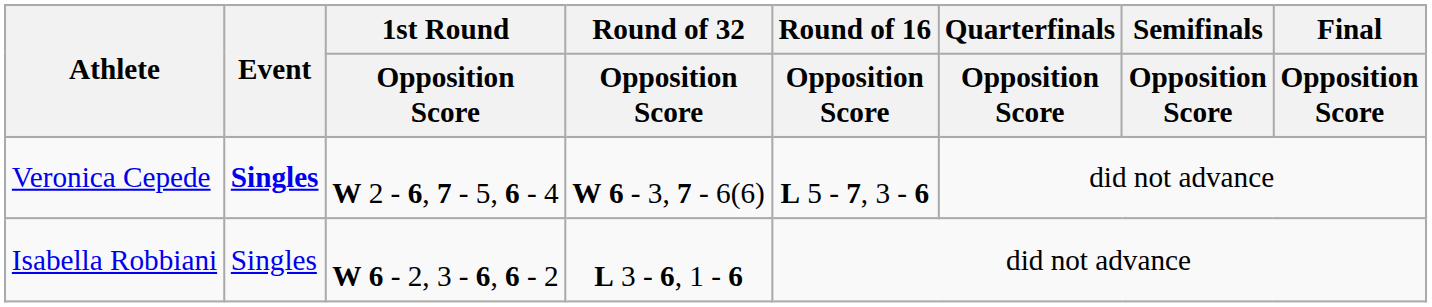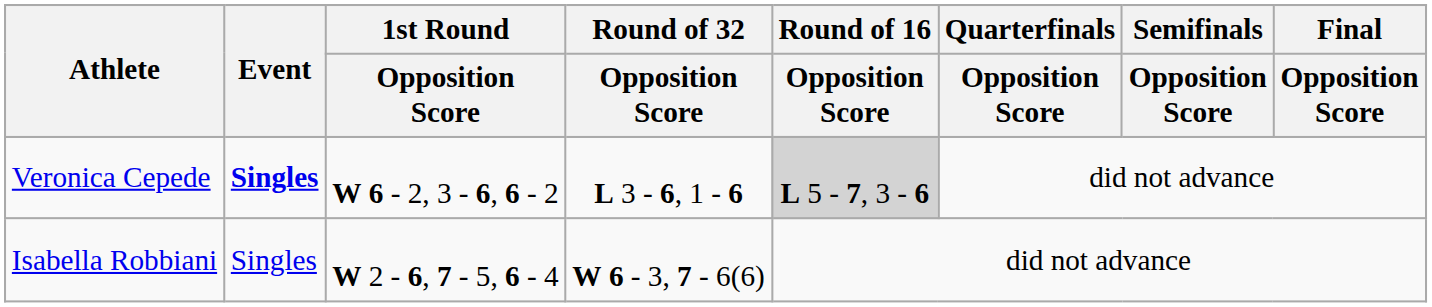Veronica Cepede | 1st Round / Opposition Score: W 2 - 6, 7 - 5, 6 - 4 -> W 6 - 2, 3 - 6, 6 - 2
Veronica Cepede | Round of 32 / Opposition Score: W 6 - 3, 7 - 6(6) -> L 3 - 6, 1 - 6
Veronica Cepede | Round of 16 / Opposition Score: no background -> lightgrey background
Isabella Robbiani | 1st Round / Opposition Score: W 6 - 2, 3 - 6, 6 - 2 -> W 2 - 6, 7 - 5, 6 - 4
Isabella Robbiani | Round of 32 / Opposition Score: L 3 - 6, 1 - 6 -> W 6 - 3, 7 - 6(6)
